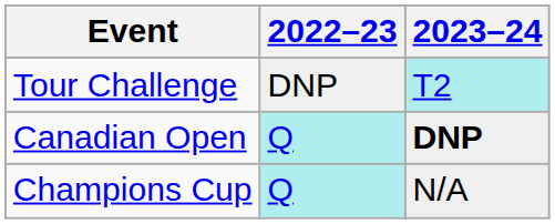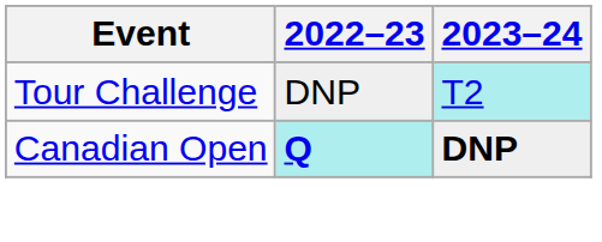Canadian Open | 2022–23: normal -> bold
- row: Champions Cup | Q | N/A
